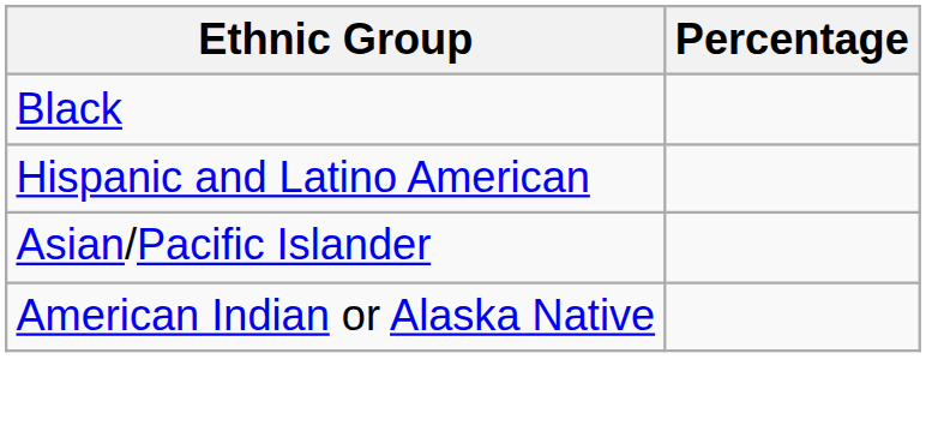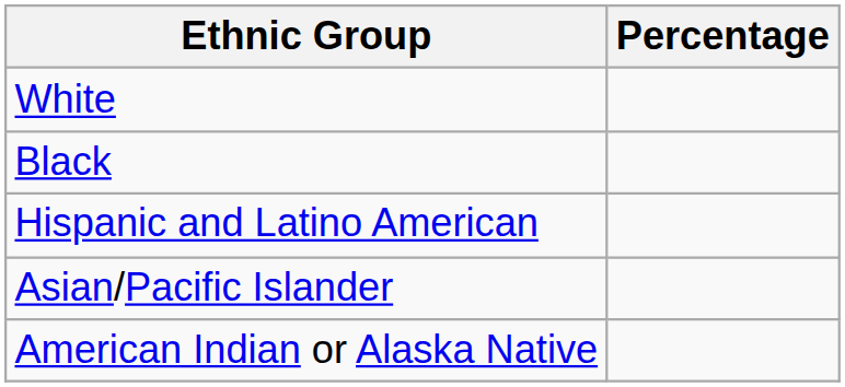+ row: White
